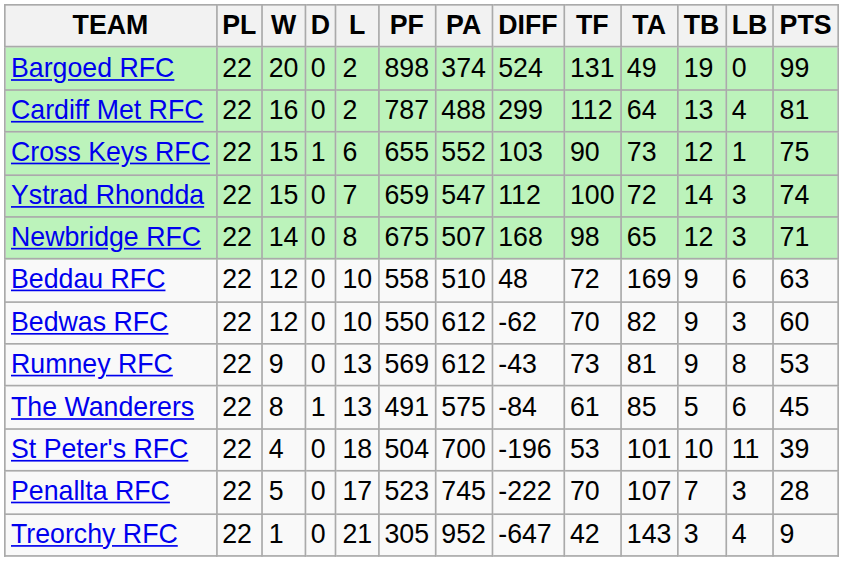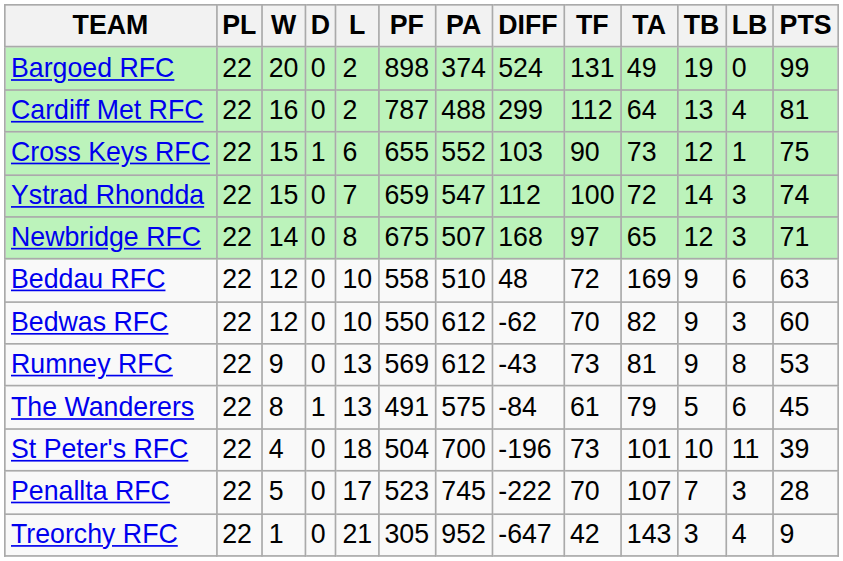Newbridge RFC | TF: 98 -> 97
The Wanderers | TA: 85 -> 79
St Peter's RFC | TF: 53 -> 73
